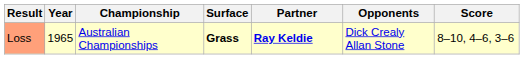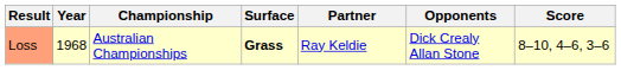Loss | Year: 1965 -> 1968
Loss | Partner: bold -> normal
